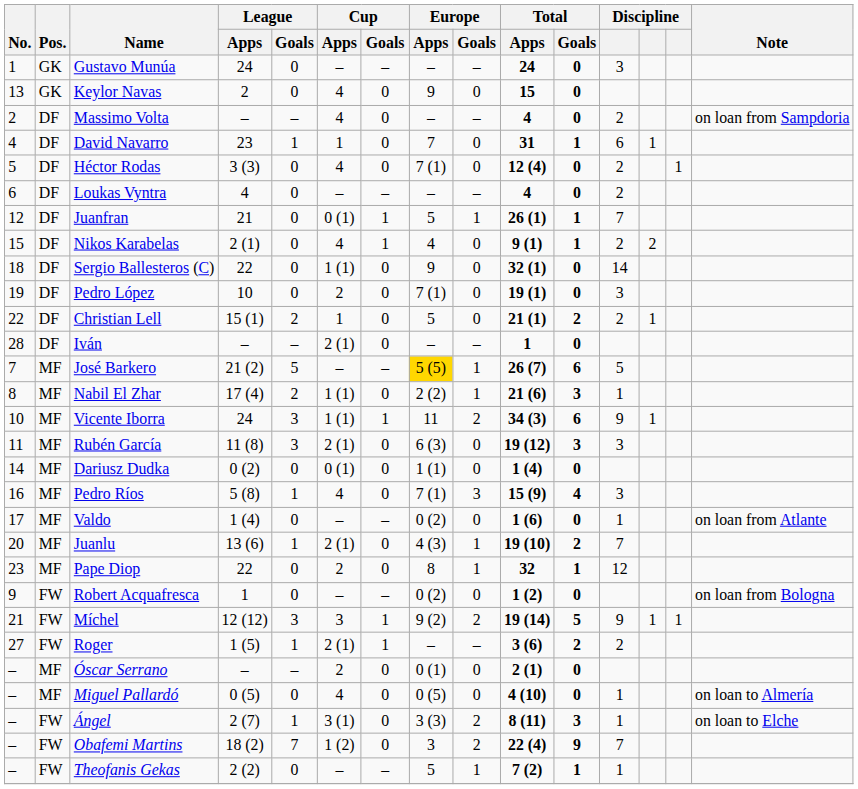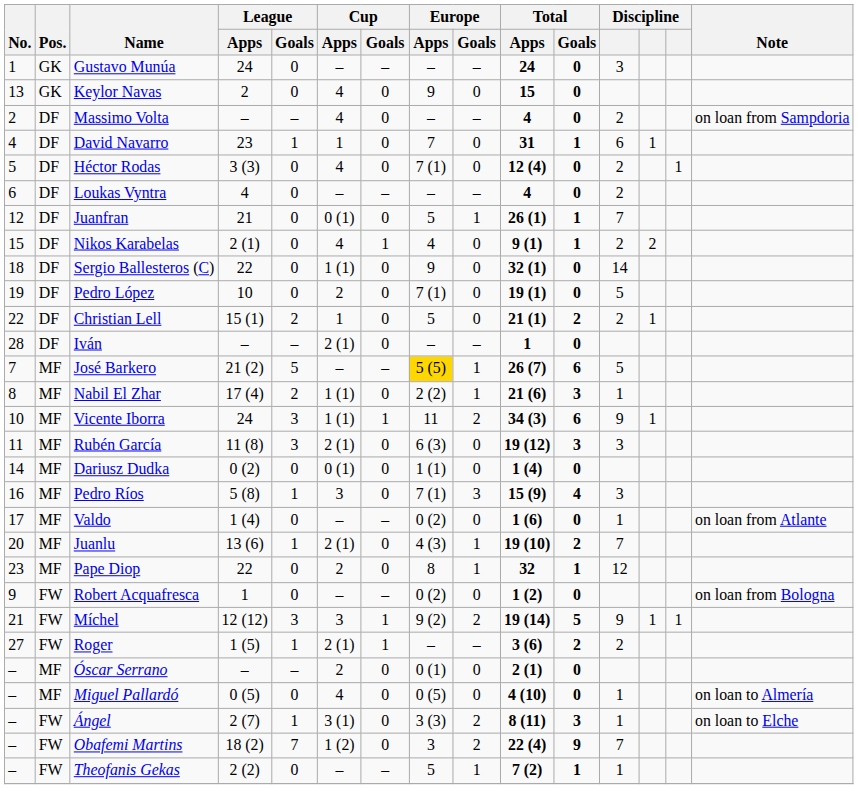Juanfran | Cup / Goals: 1 -> 0
Pedro López | column 12: 3 -> 5
Pedro Ríos | Cup / Apps: 4 -> 3
